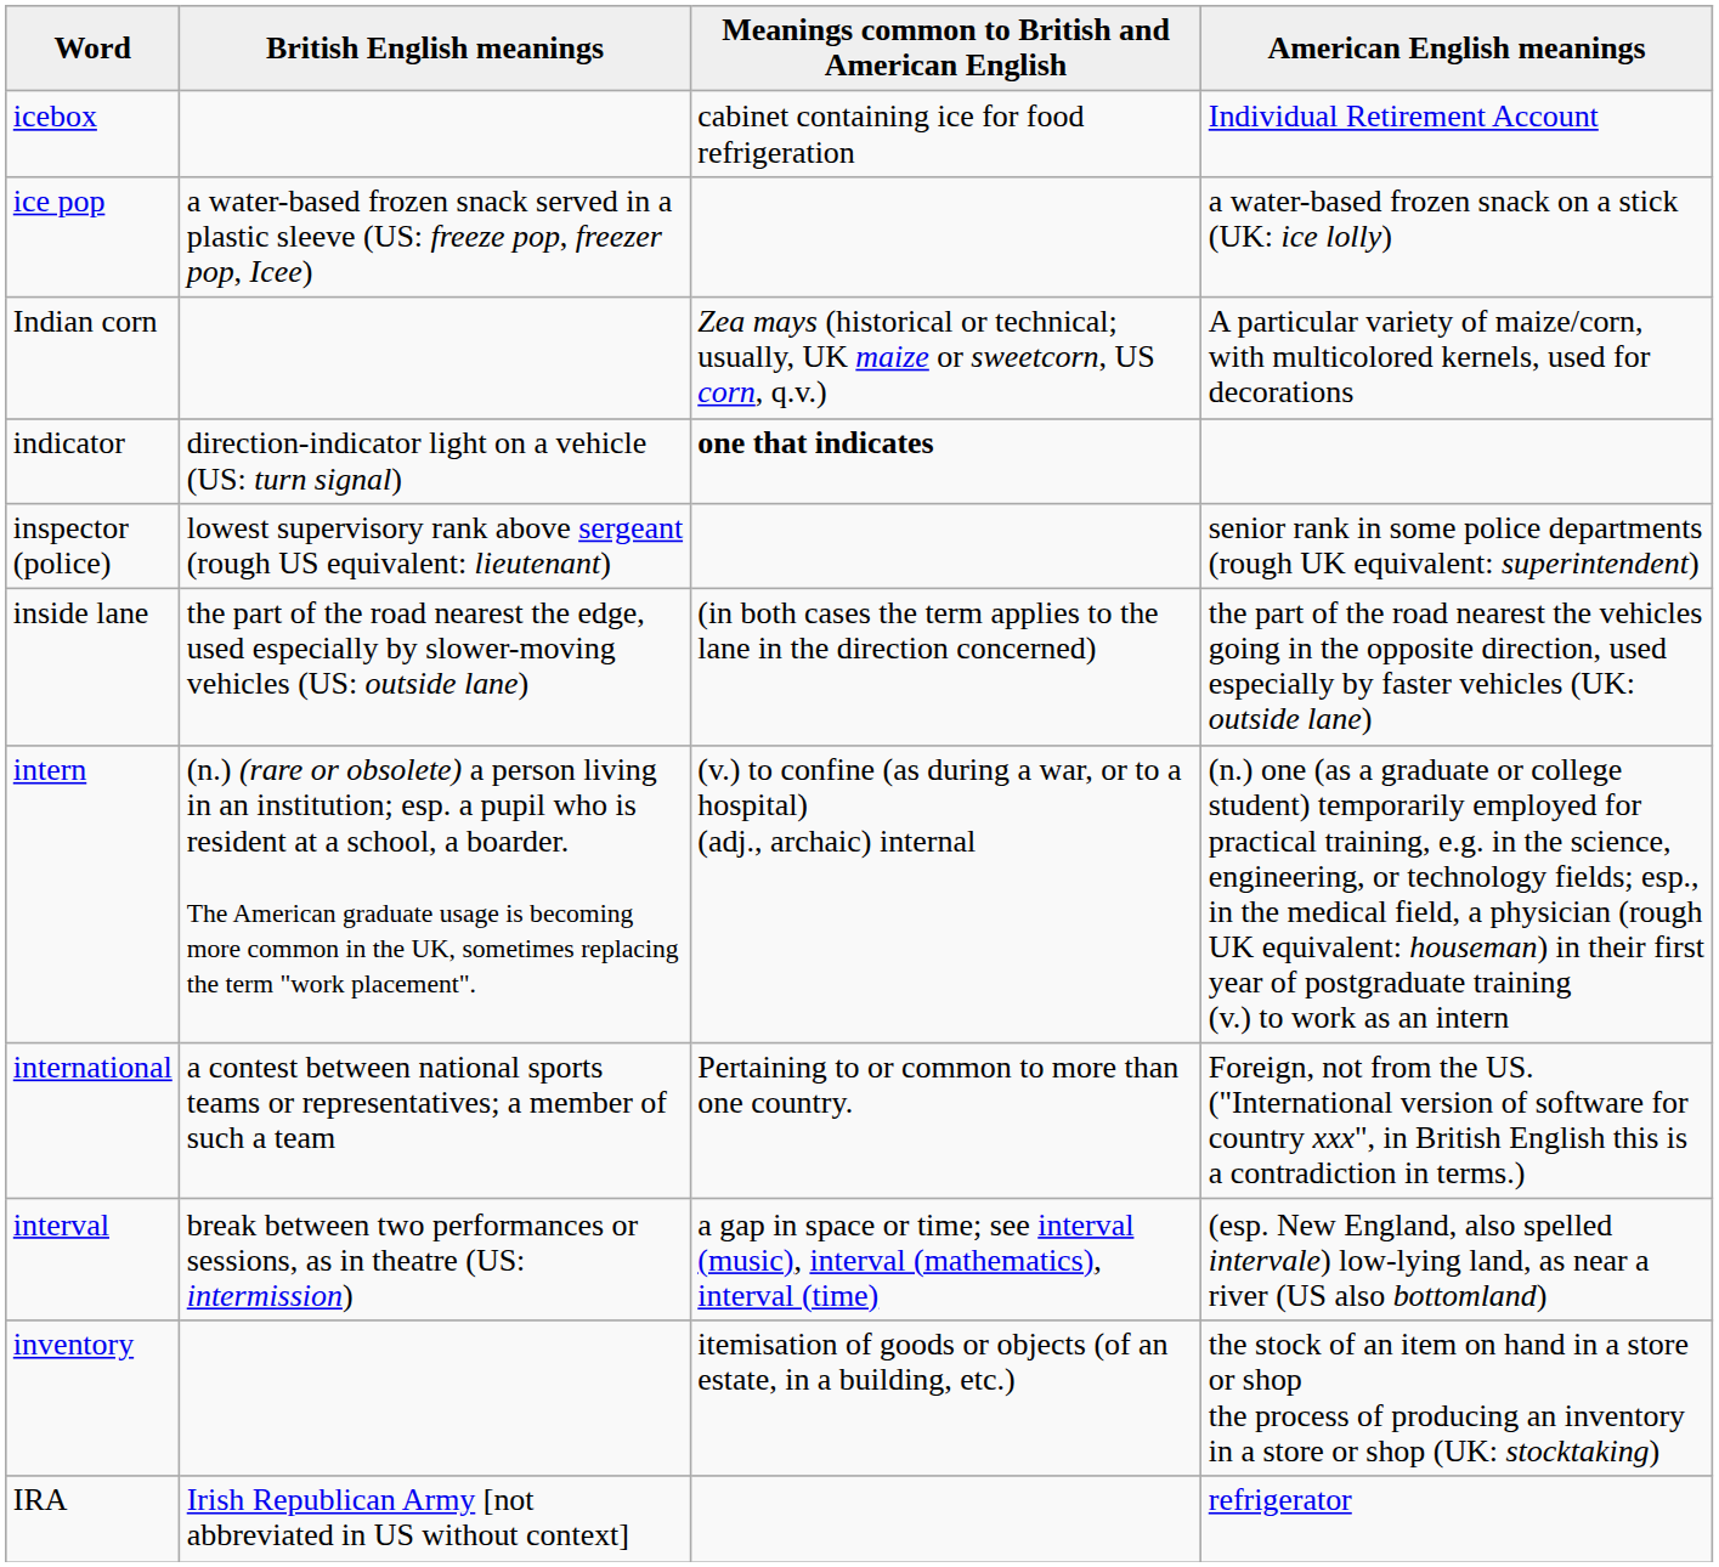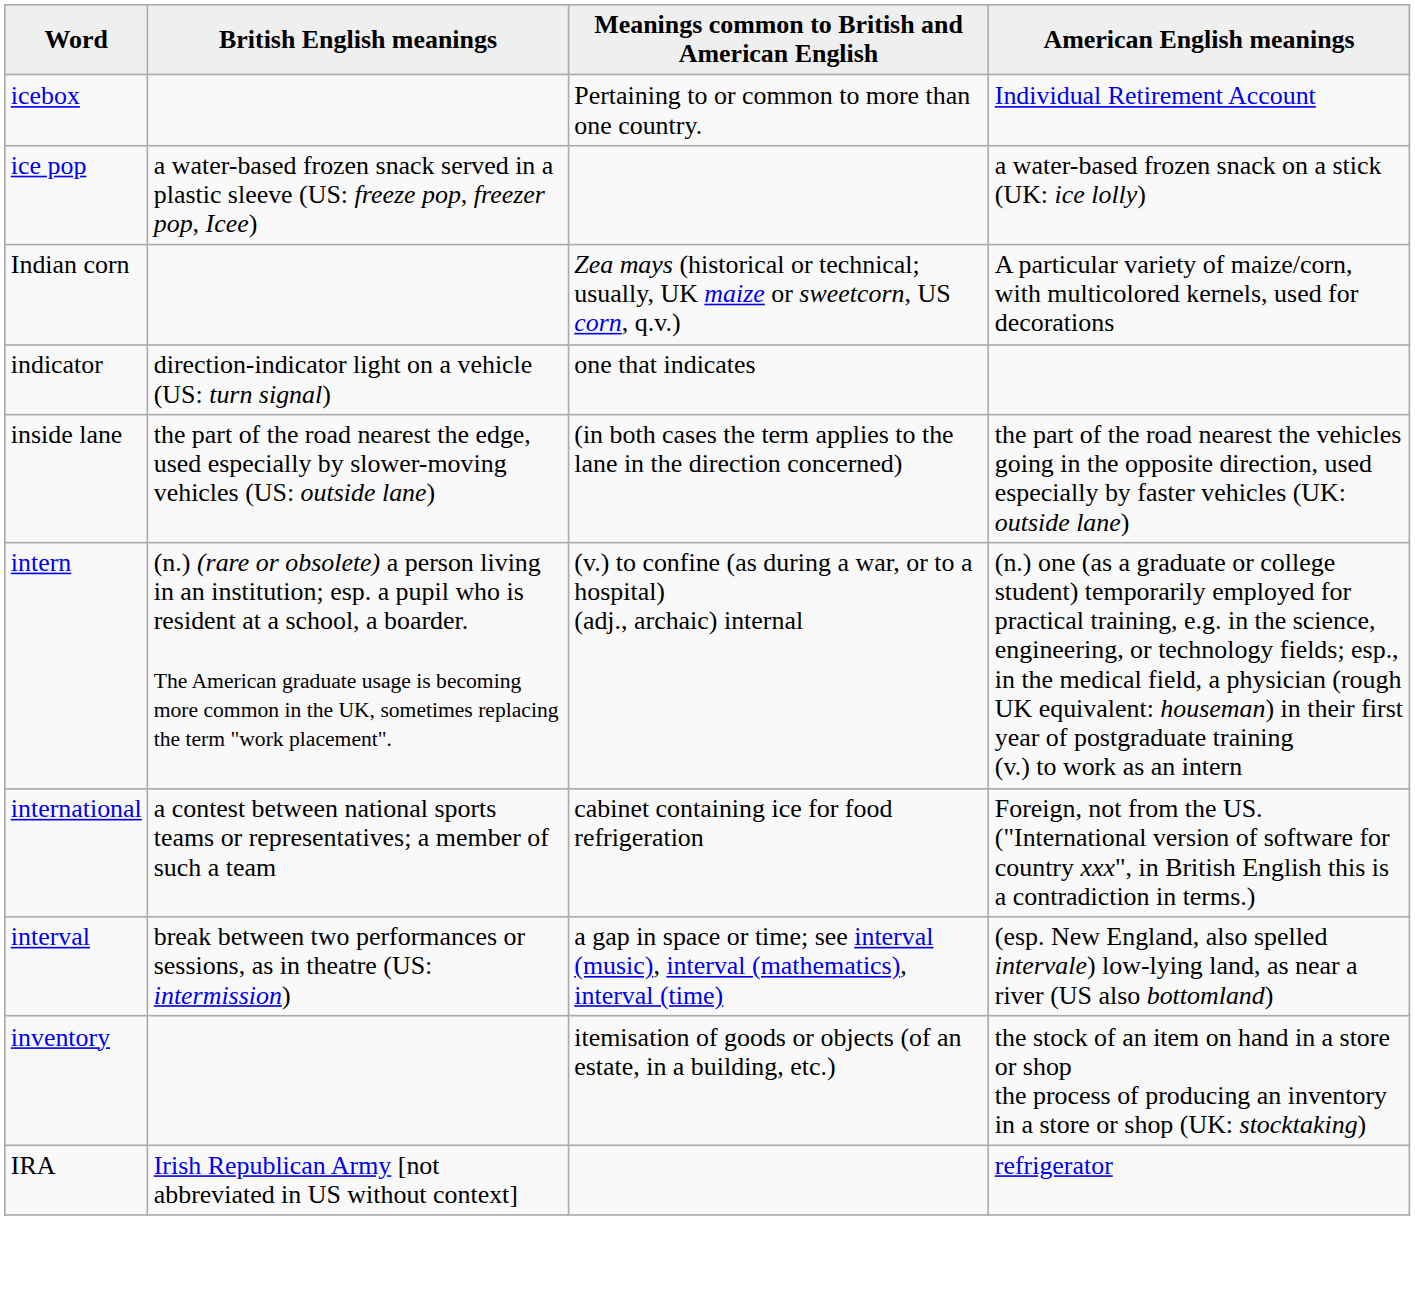icebox | Meanings common to British and American English: cabinet containing ice for food refrigeration -> Pertaining to or common to more than one country.
indicator | Meanings common to British and American English: bold -> normal
- row: inspector (police) | lowest supervisory rank above sergeant (rough US equivalent: lieutenant) | senior rank in some police departments (rough UK equivalent: superintendent)
international | Meanings common to British and American English: Pertaining to or common to more than one country. -> cabinet containing ice for food refrigeration
